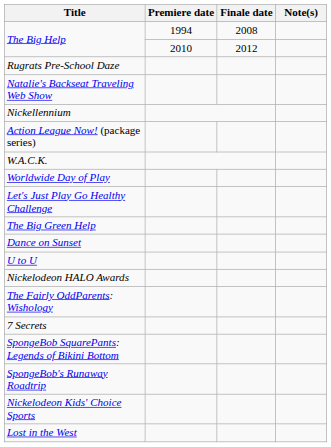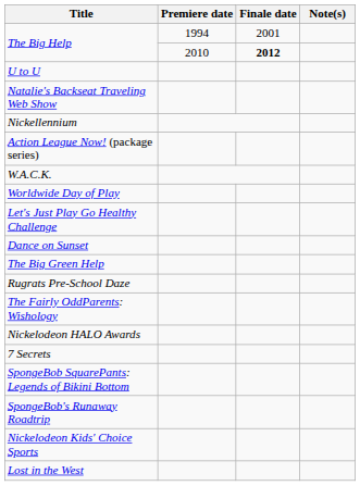The Big Help / 1994 | Finale date: 2008 -> 2001
The Big Help / 2010 | Finale date: normal -> bold
rows swapped: U to U <-> Rugrats Pre-School Daze
rows swapped: Dance on Sunset <-> The Big Green Help
rows swapped: The Fairly OddParents: Wishology <-> Nickelodeon HALO Awards
